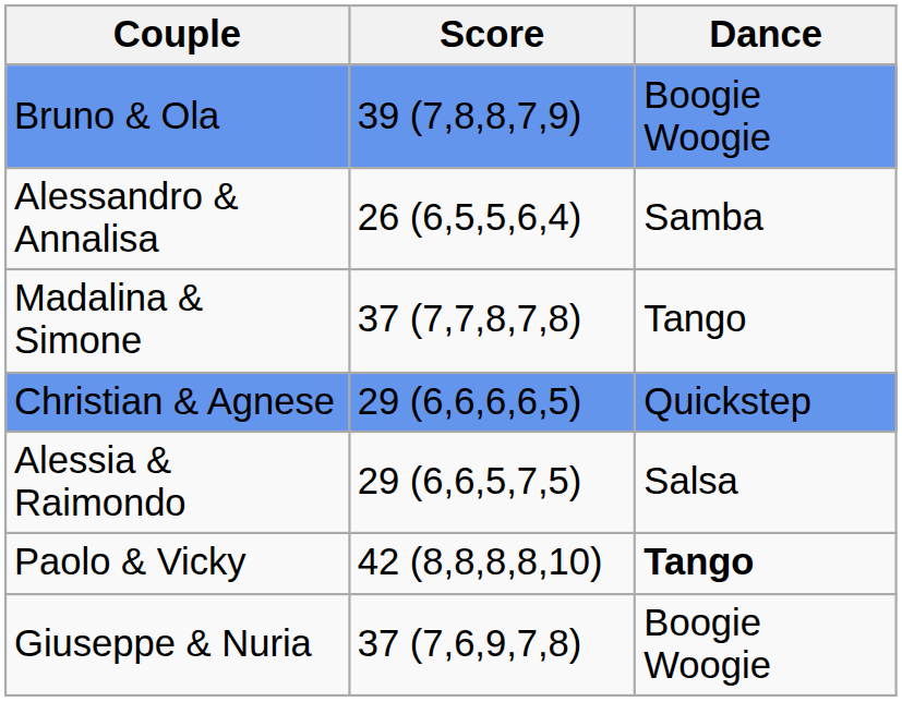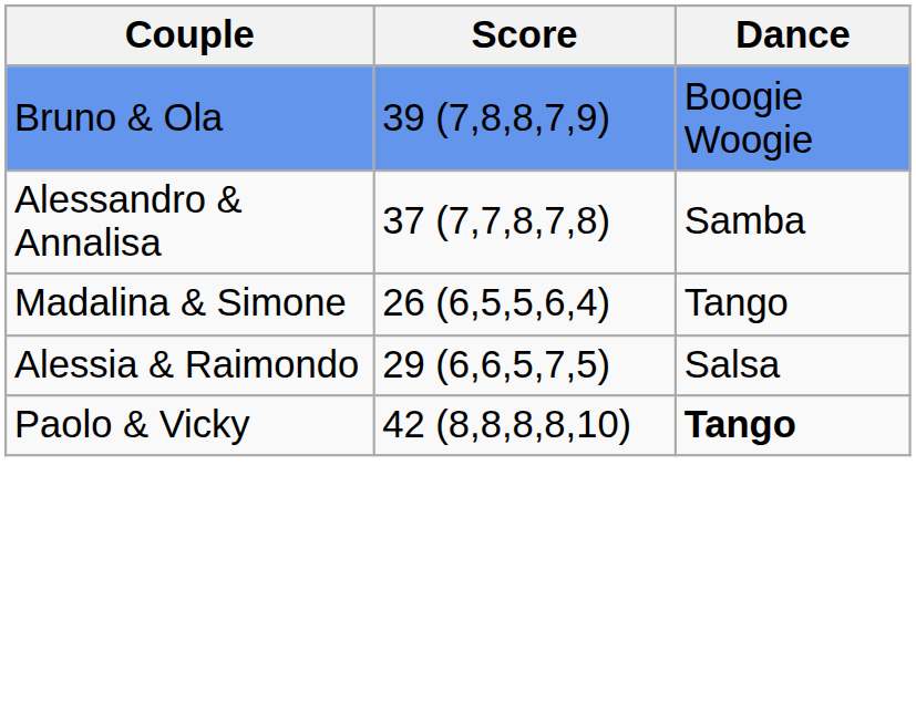Alessandro & Annalisa | Score: 26 (6,5,5,6,4) -> 37 (7,7,8,7,8)
Madalina & Simone | Score: 37 (7,7,8,7,8) -> 26 (6,5,5,6,4)
- row: Christian & Agnese | 29 (6,6,6,6,5) | Quickstep
- row: Giuseppe & Nuria | 37 (7,6,9,7,8) | Boogie Woogie
